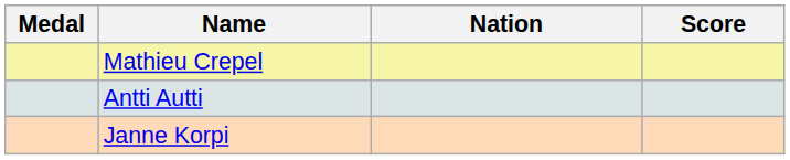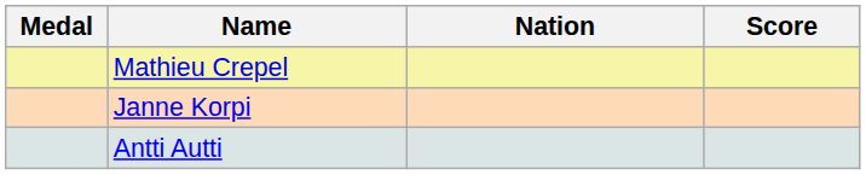rows swapped: Antti Autti <-> Janne Korpi
